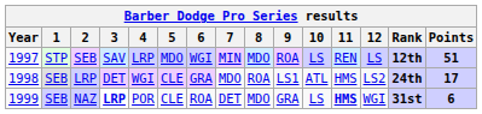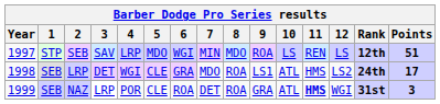NAZ | 3: bold -> normal
NAZ | 8: MDO -> ROA
NAZ | 10: LS -> ATL
NAZ | Points: 6 -> 3
